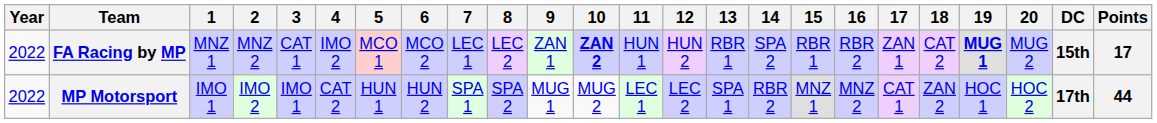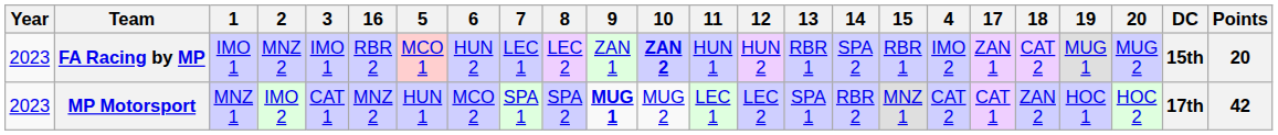columns swapped: 4 <-> 16
FA Racing by MP | Year: 2022 -> 2023
FA Racing by MP | 1: MNZ 1 -> IMO 1
FA Racing by MP | 3: CAT 1 -> IMO 1
FA Racing by MP | 6: MCO 2 -> HUN 2
FA Racing by MP | 19: bold -> normal
FA Racing by MP | Points: 17 -> 20
MP Motorsport | Year: 2022 -> 2023
MP Motorsport | 1: IMO 1 -> MNZ 1
MP Motorsport | 3: IMO 1 -> CAT 1
MP Motorsport | 6: HUN 2 -> MCO 2
MP Motorsport | 9: normal -> bold
MP Motorsport | Points: 44 -> 42
